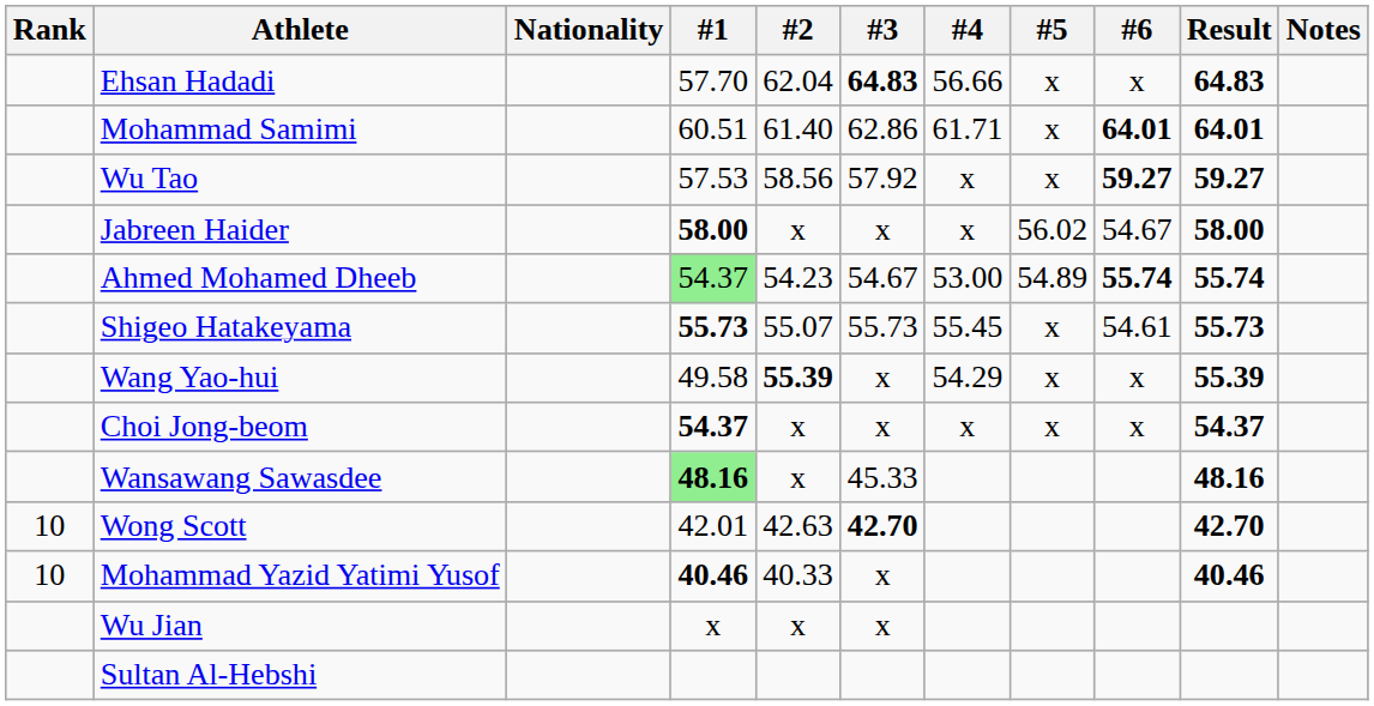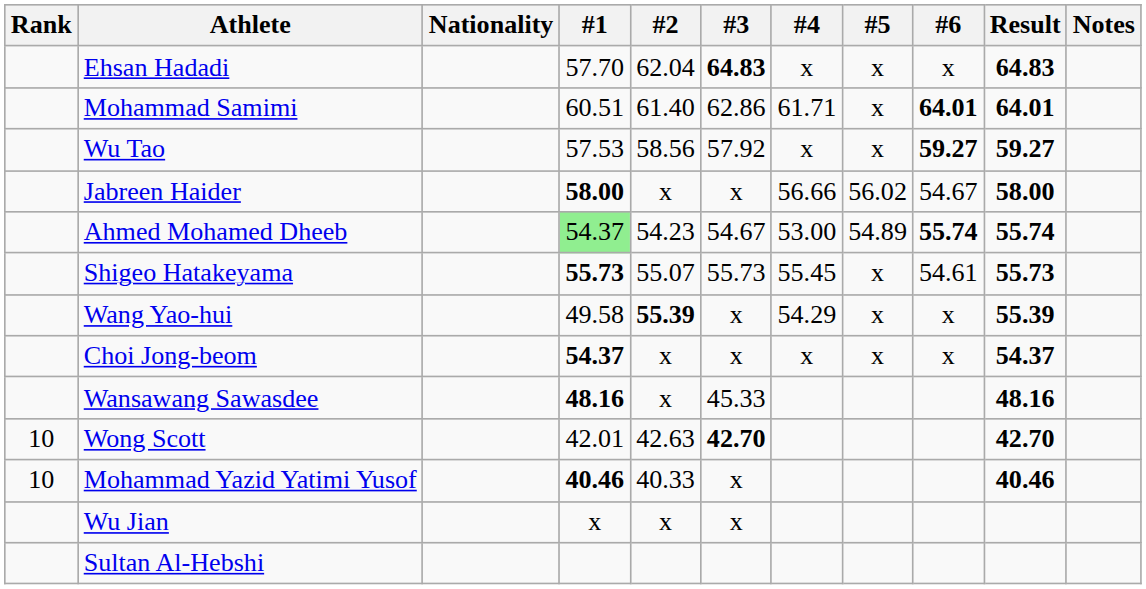Ehsan Hadadi | #4: 56.66 -> x
Jabreen Haider | #4: x -> 56.66
Wansawang Sawasdee | #1: lightgreen background -> no background
